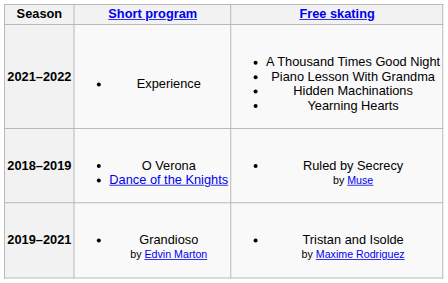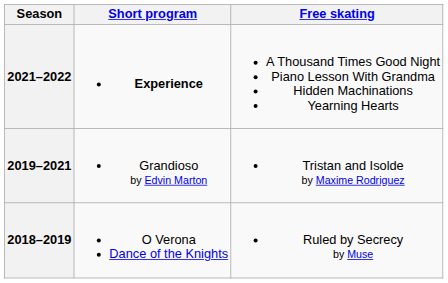2021–2022 | Short program: normal -> bold
rows swapped: 2019–2021 <-> 2018–2019
